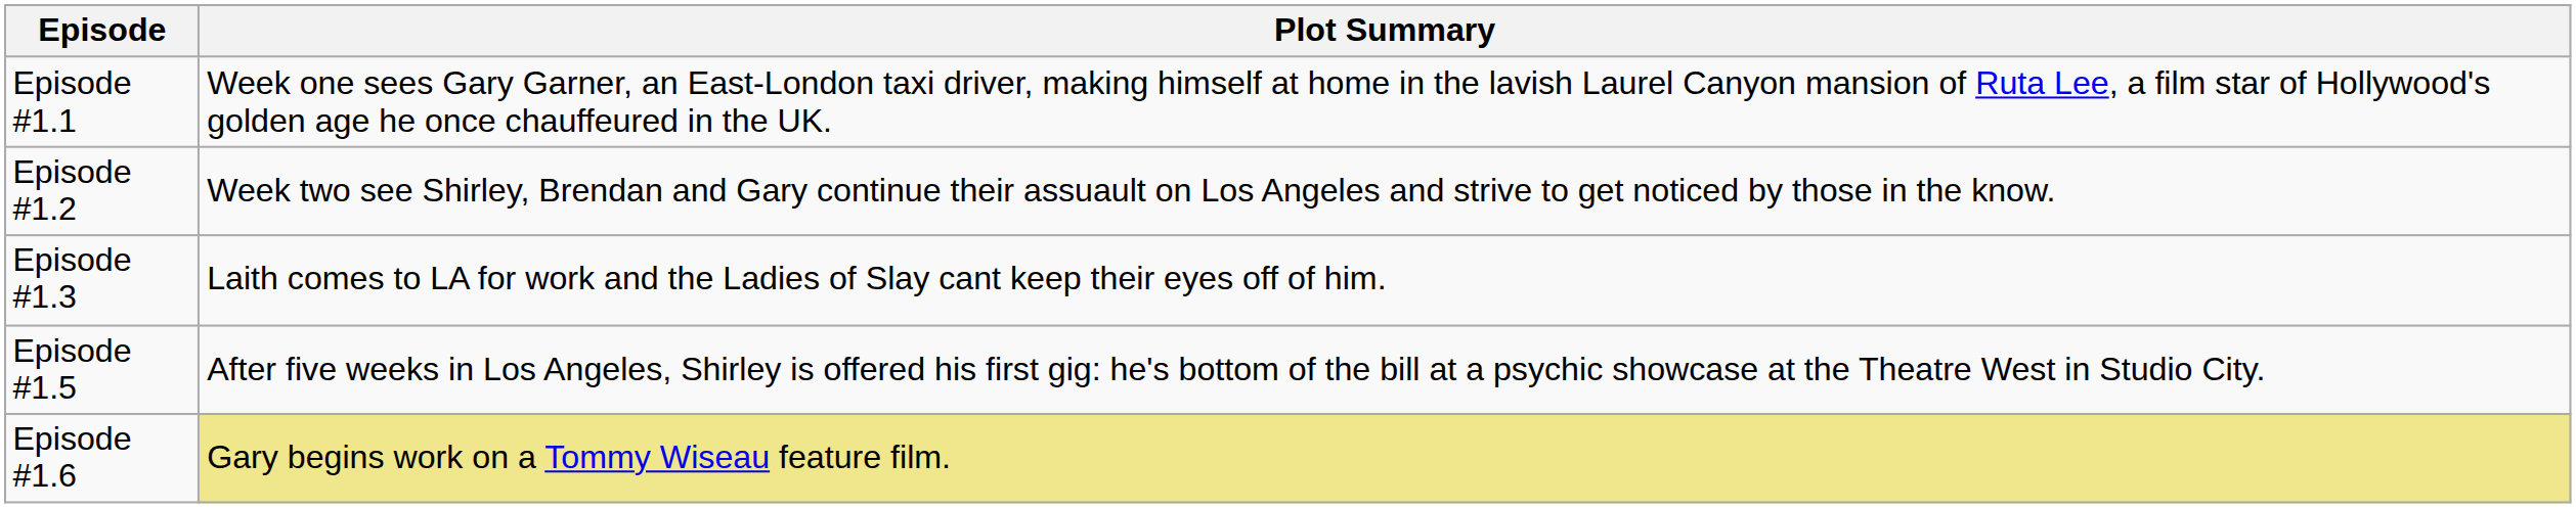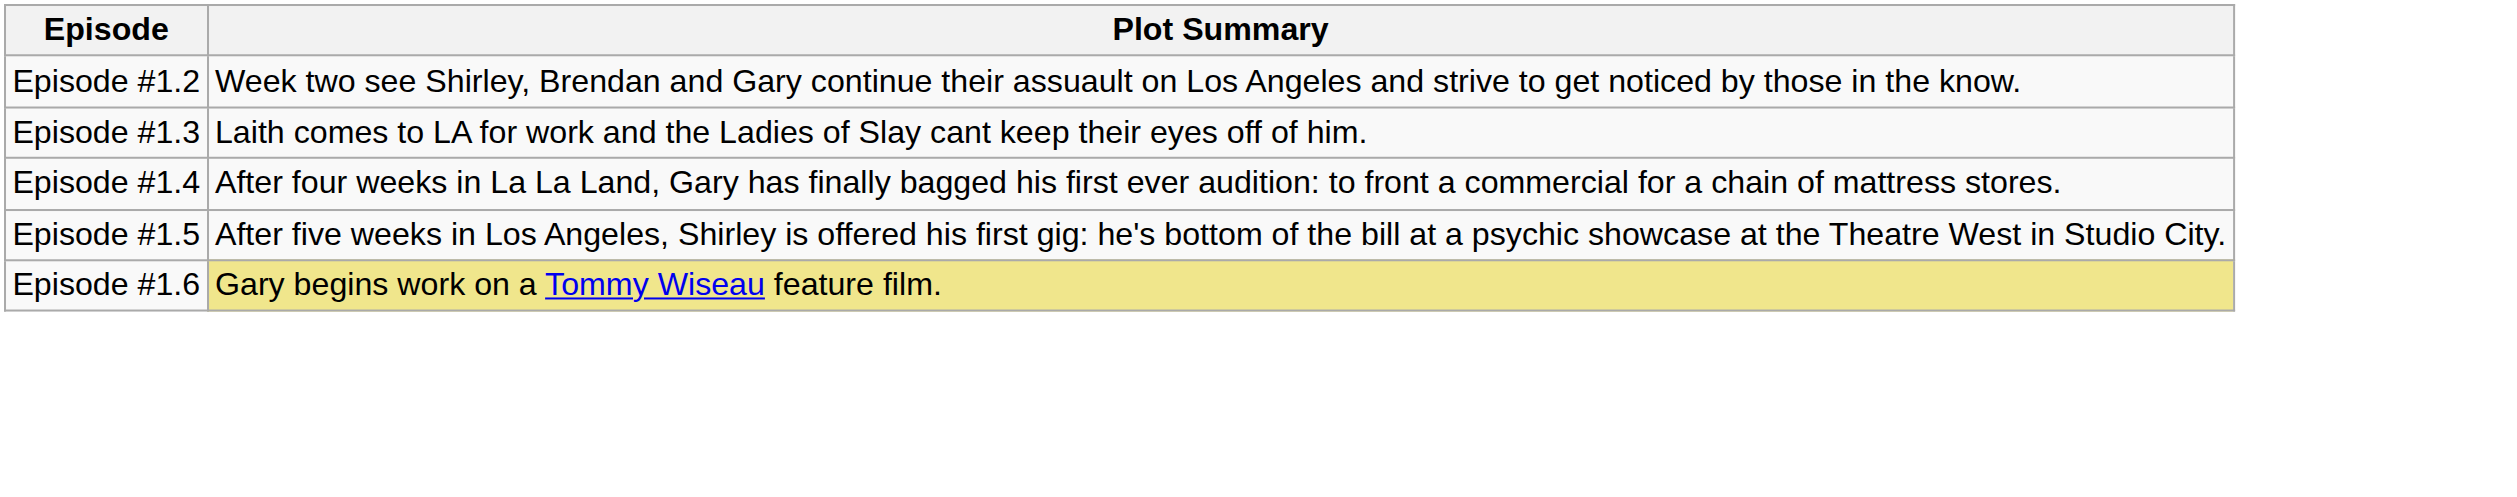- row: Episode #1.1 | Week one sees Gary Garner, an East-London taxi driver, making himself at home in the lavish Laurel Canyon mansion of Ruta Lee, a film star of Hollywood's golden age he once chauffeured in the UK.
+ row: Episode #1.4 | After four weeks in La La Land, Gary has finally bagged his first ever audition: to front a commercial for a chain of mattress stores.
